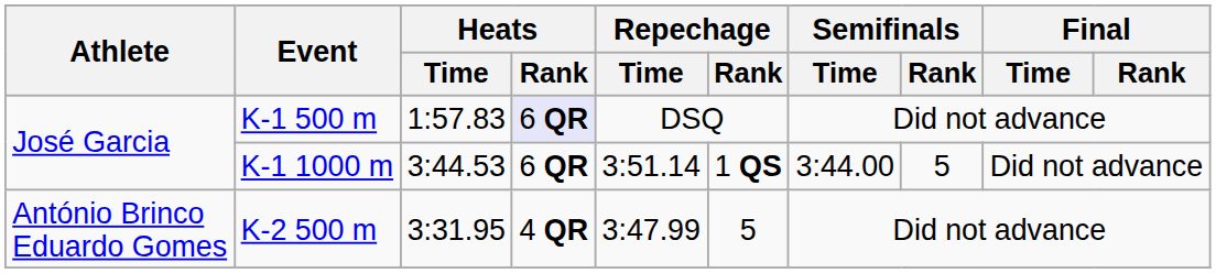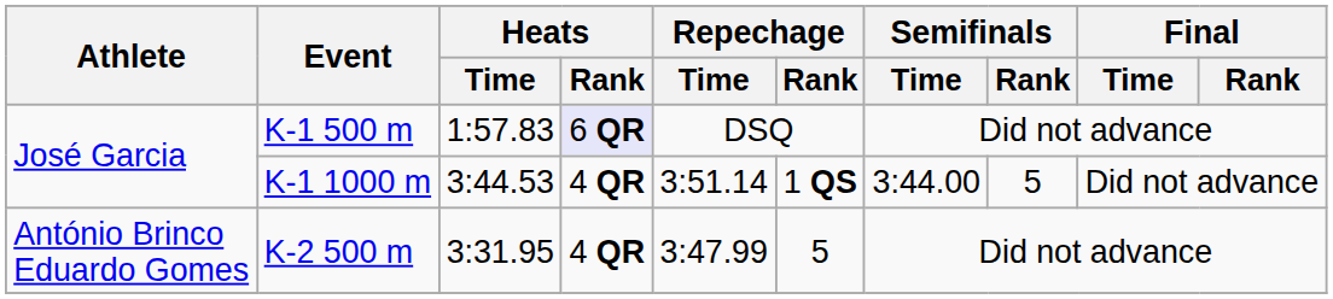K-1 1000 m | Heats / Rank: 6 QR -> 4 QR
